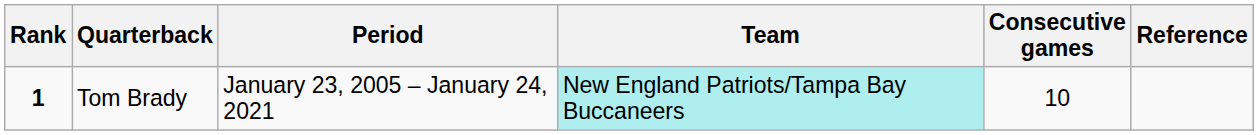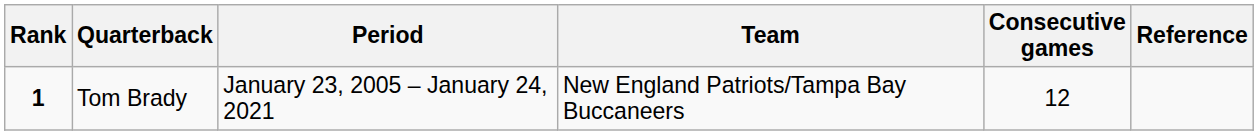Tom Brady | Team: paleturquoise background -> no background
Tom Brady | Consecutive games: 10 -> 12
